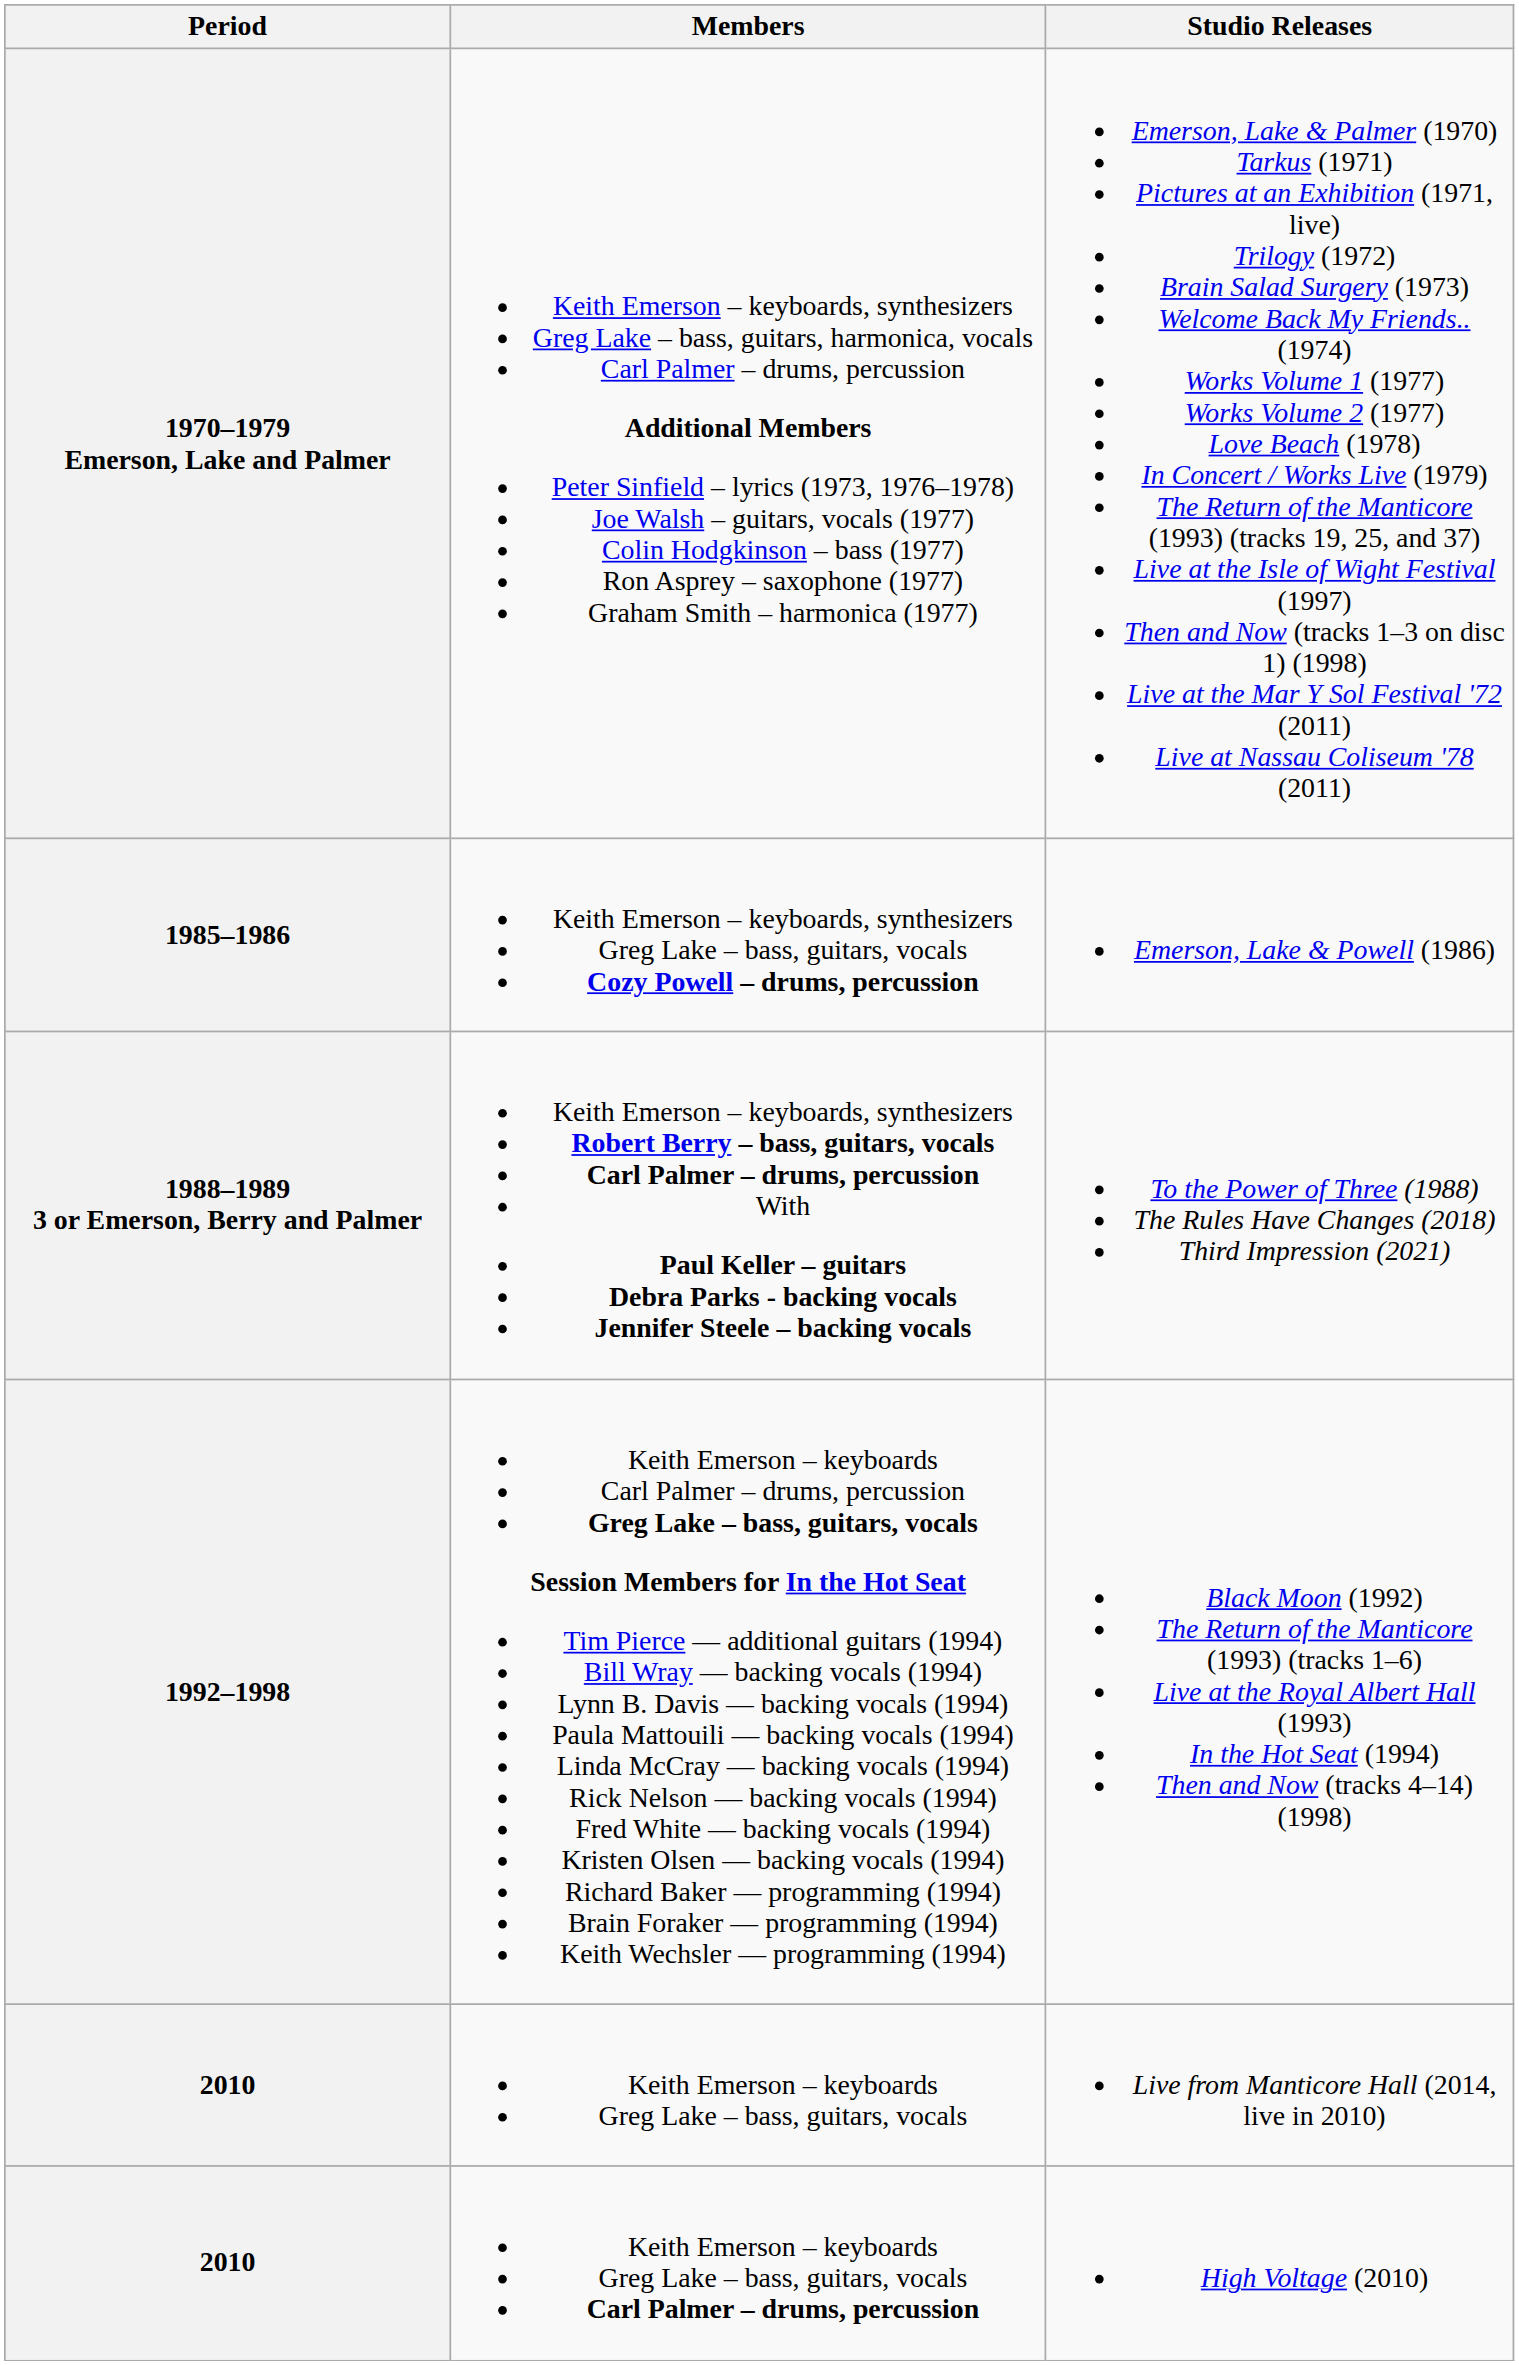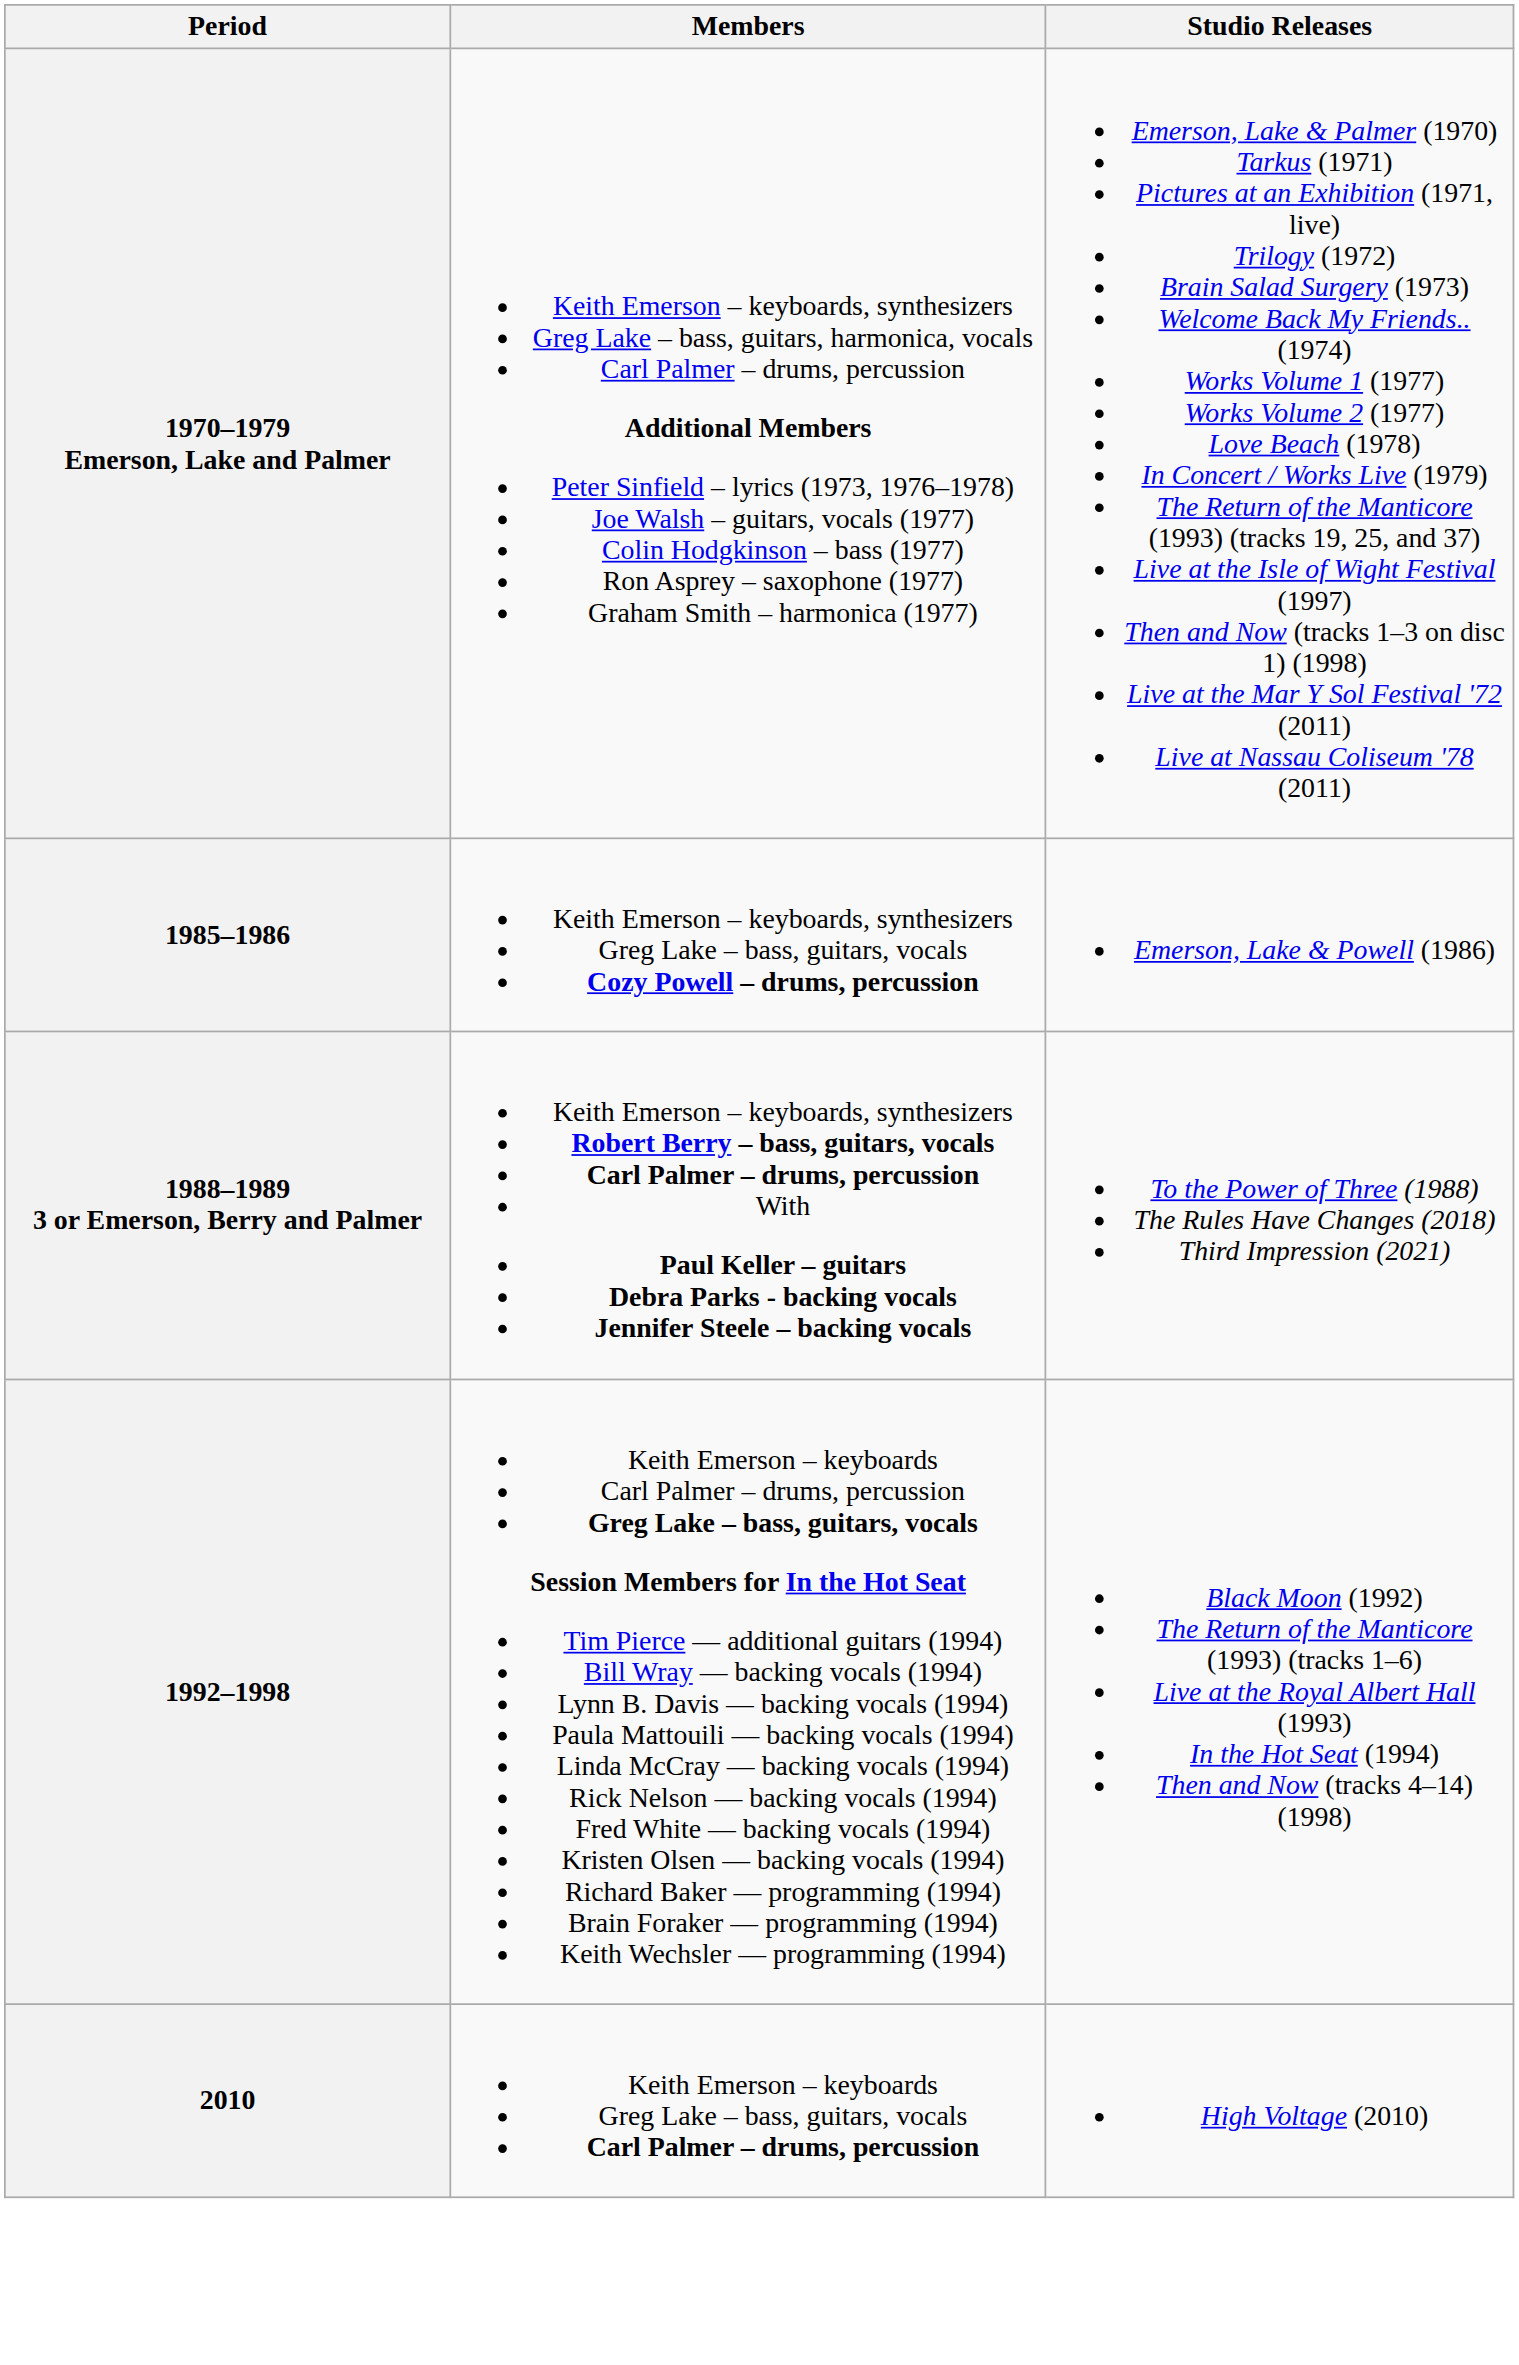- row: 2010 | Keith Emerson – keyboards Greg Lake – bass, guitars, vocals | Live from Manticore Hall (2014, live in 2010)
